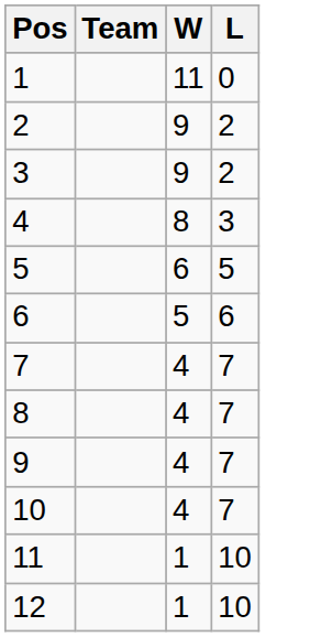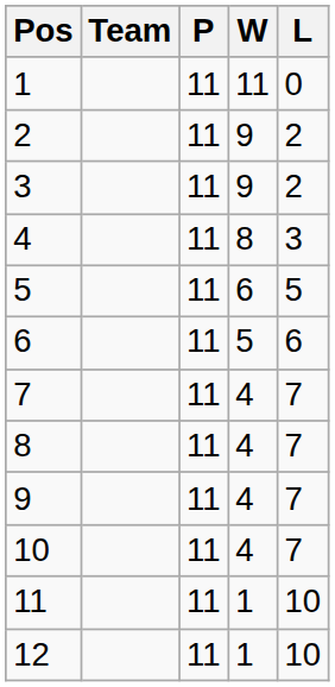+ column: P | 11 | 11 | 11 | 11 | 11 | 11 | 11 | 11 | 11 | 11 | 11 | 11
